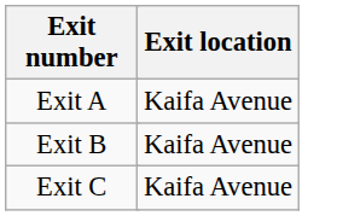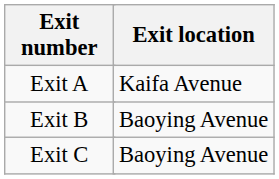Exit B | Exit location: Kaifa Avenue -> Baoying Avenue
Exit C | Exit location: Kaifa Avenue -> Baoying Avenue
